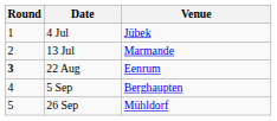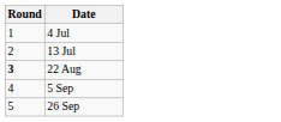- column: Venue | Jübek | Marmande | Eenrum | Berghaupten | Mühldorf
